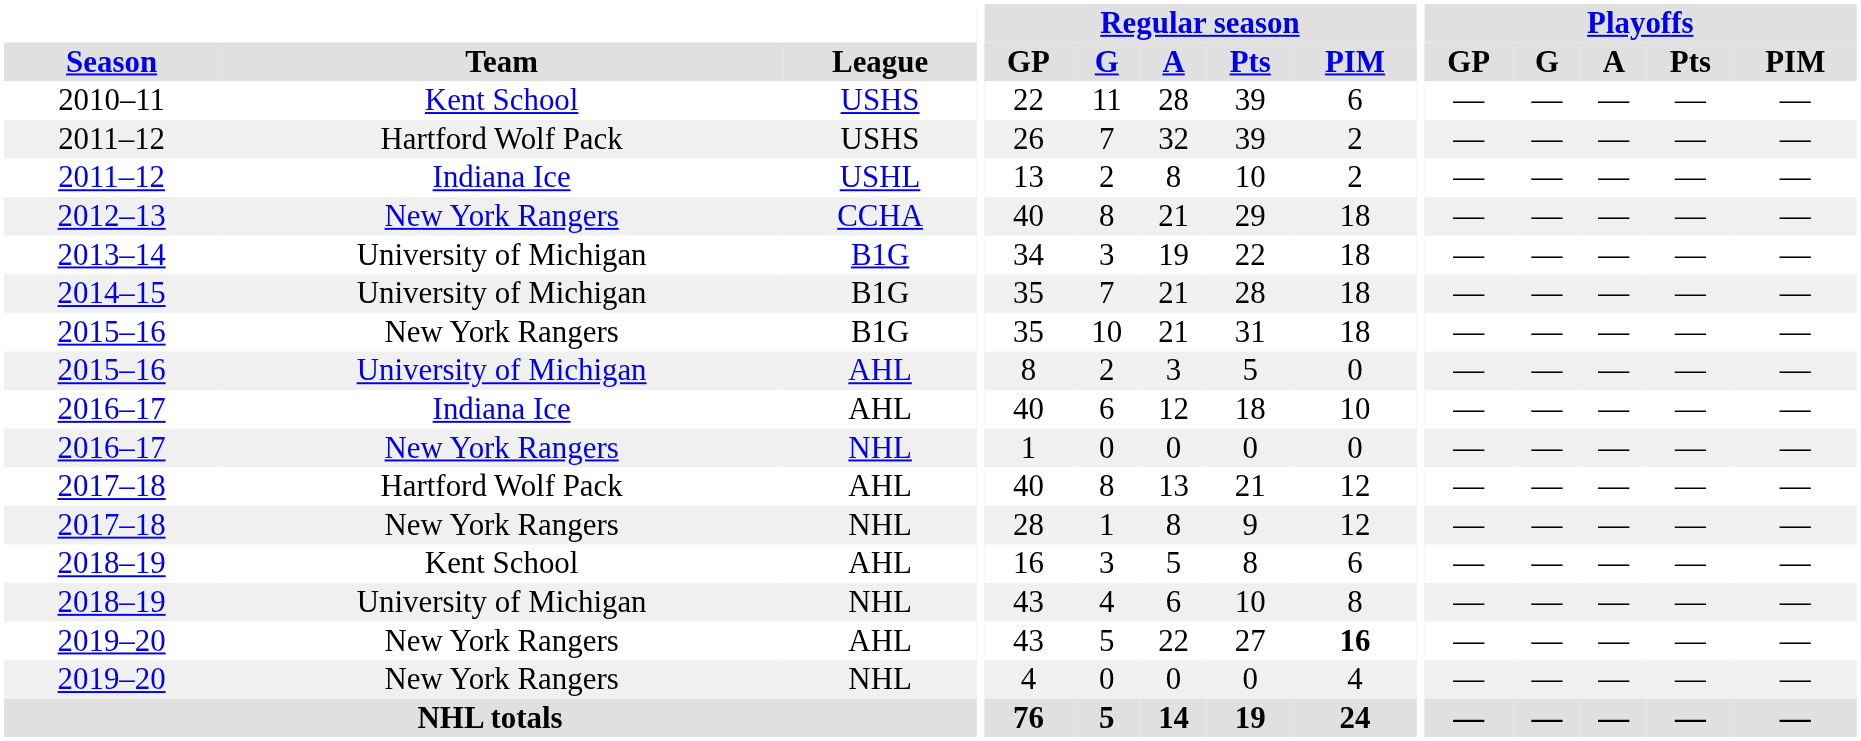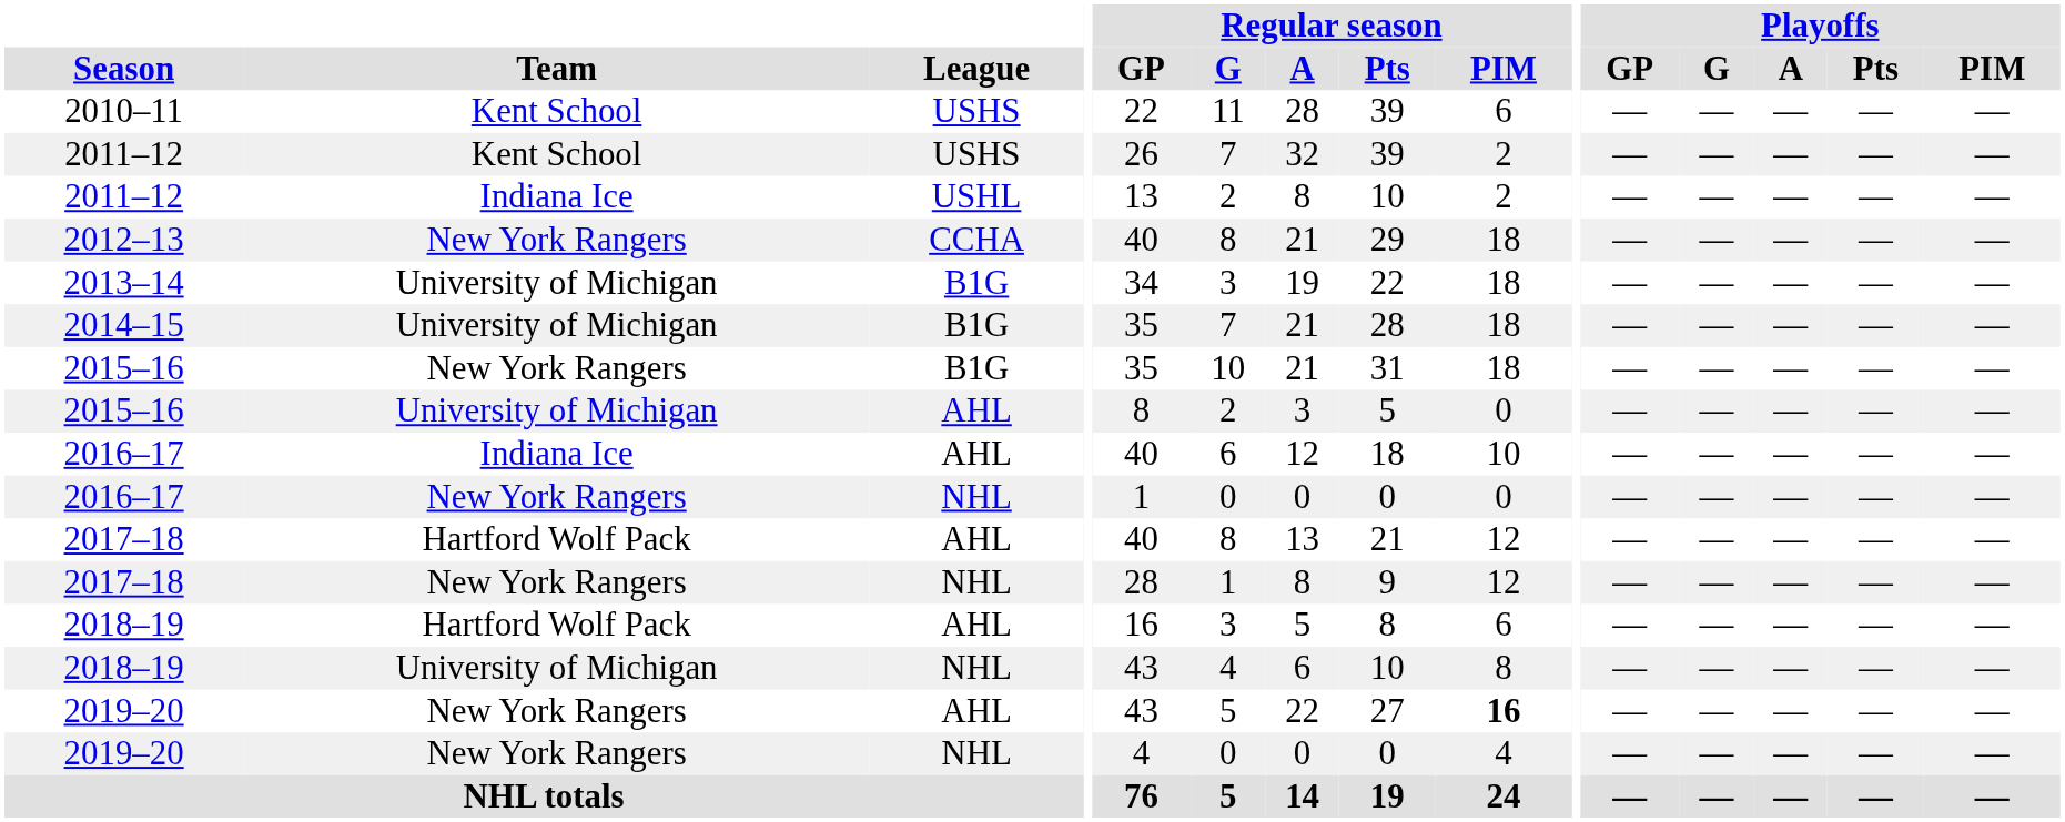2011–12 / USHS | Team: Hartford Wolf Pack -> Kent School
2018–19 / AHL | Team: Kent School -> Hartford Wolf Pack
